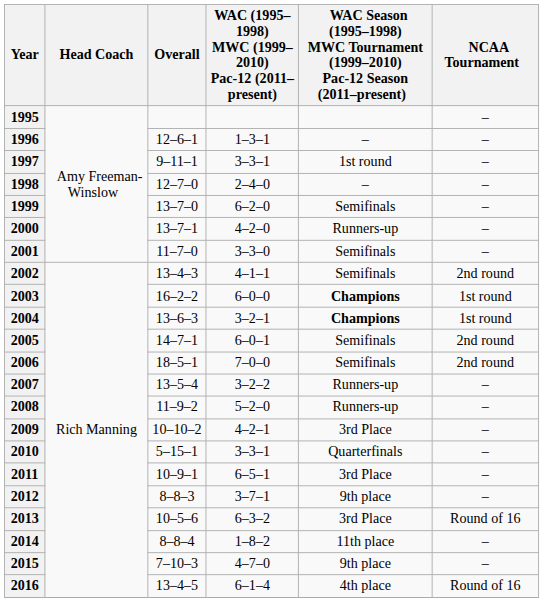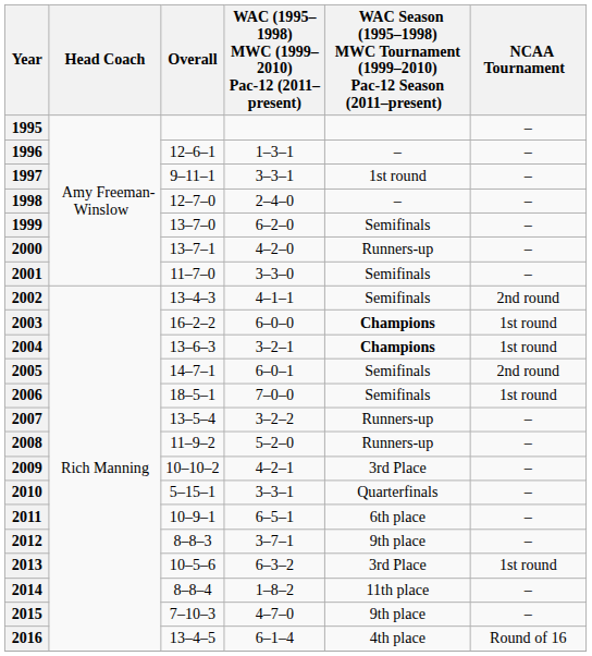2006 | NCAA Tournament: 2nd round -> 1st round
2011 | column 5: 3rd Place -> 6th place
2013 | NCAA Tournament: Round of 16 -> 1st round
